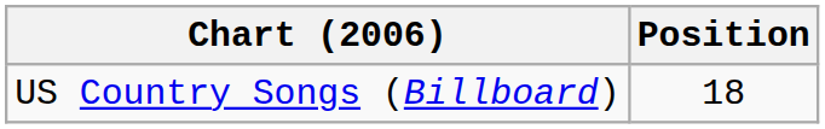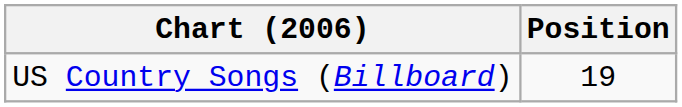US Country Songs (Billboard) | Position: 18 -> 19
